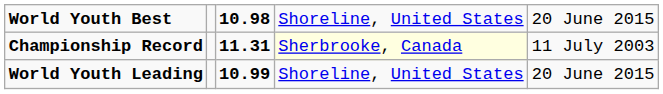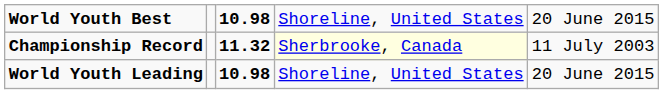Championship Record | column 3: 11.31 -> 11.32
World Youth Leading | column 3: 10.99 -> 10.98
